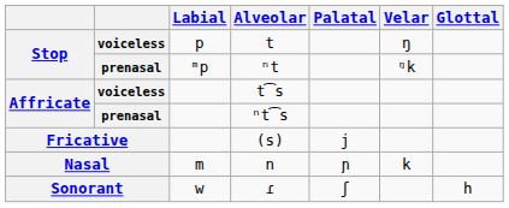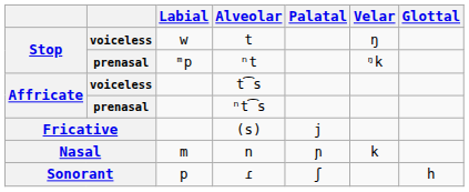t | Labial: p -> w
ɾ | Labial: w -> p
